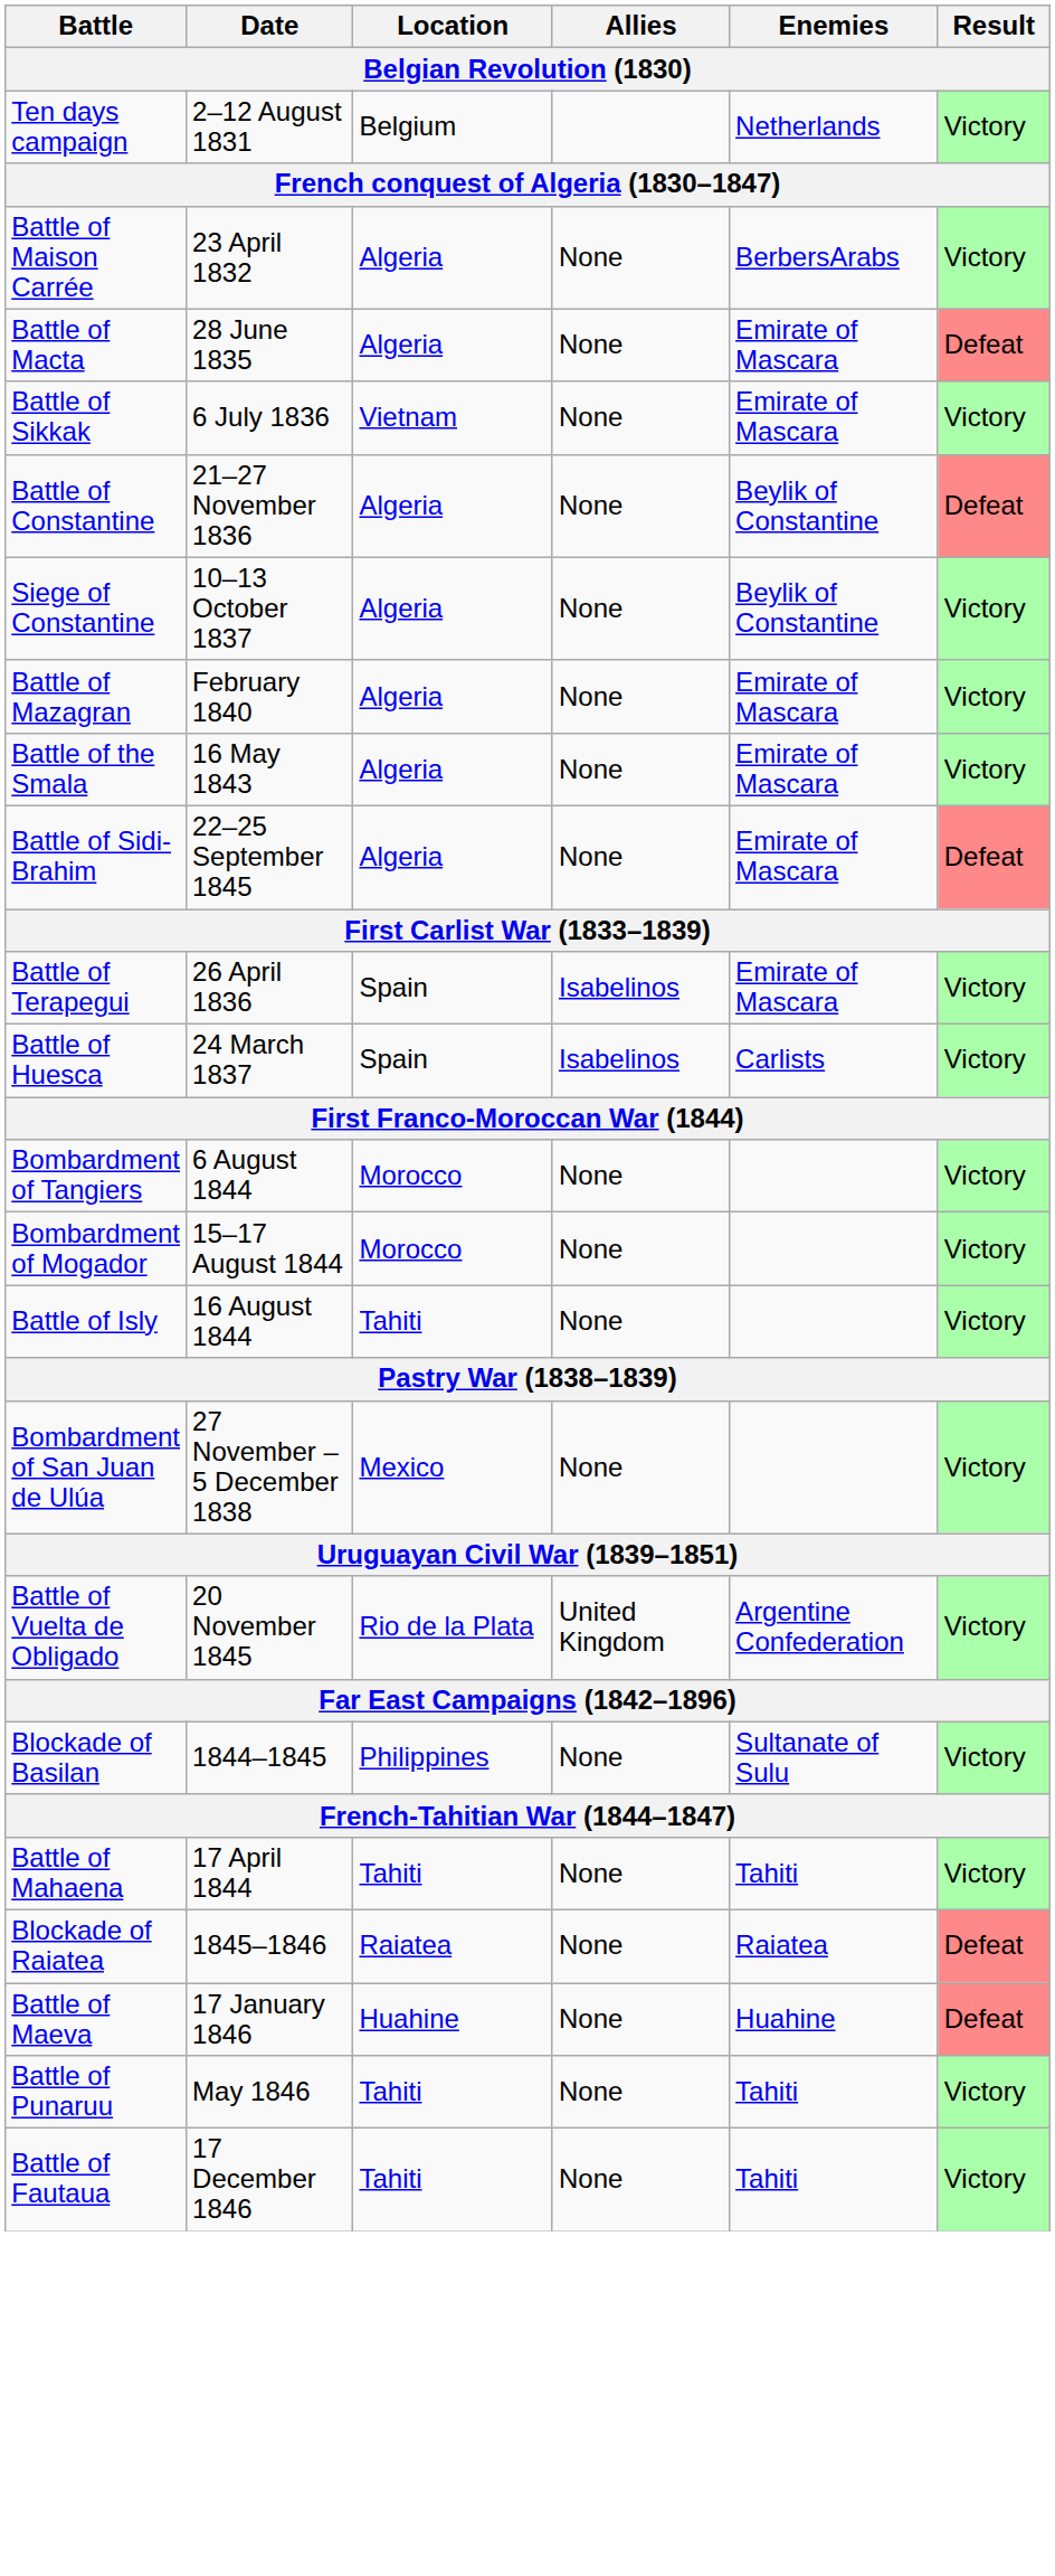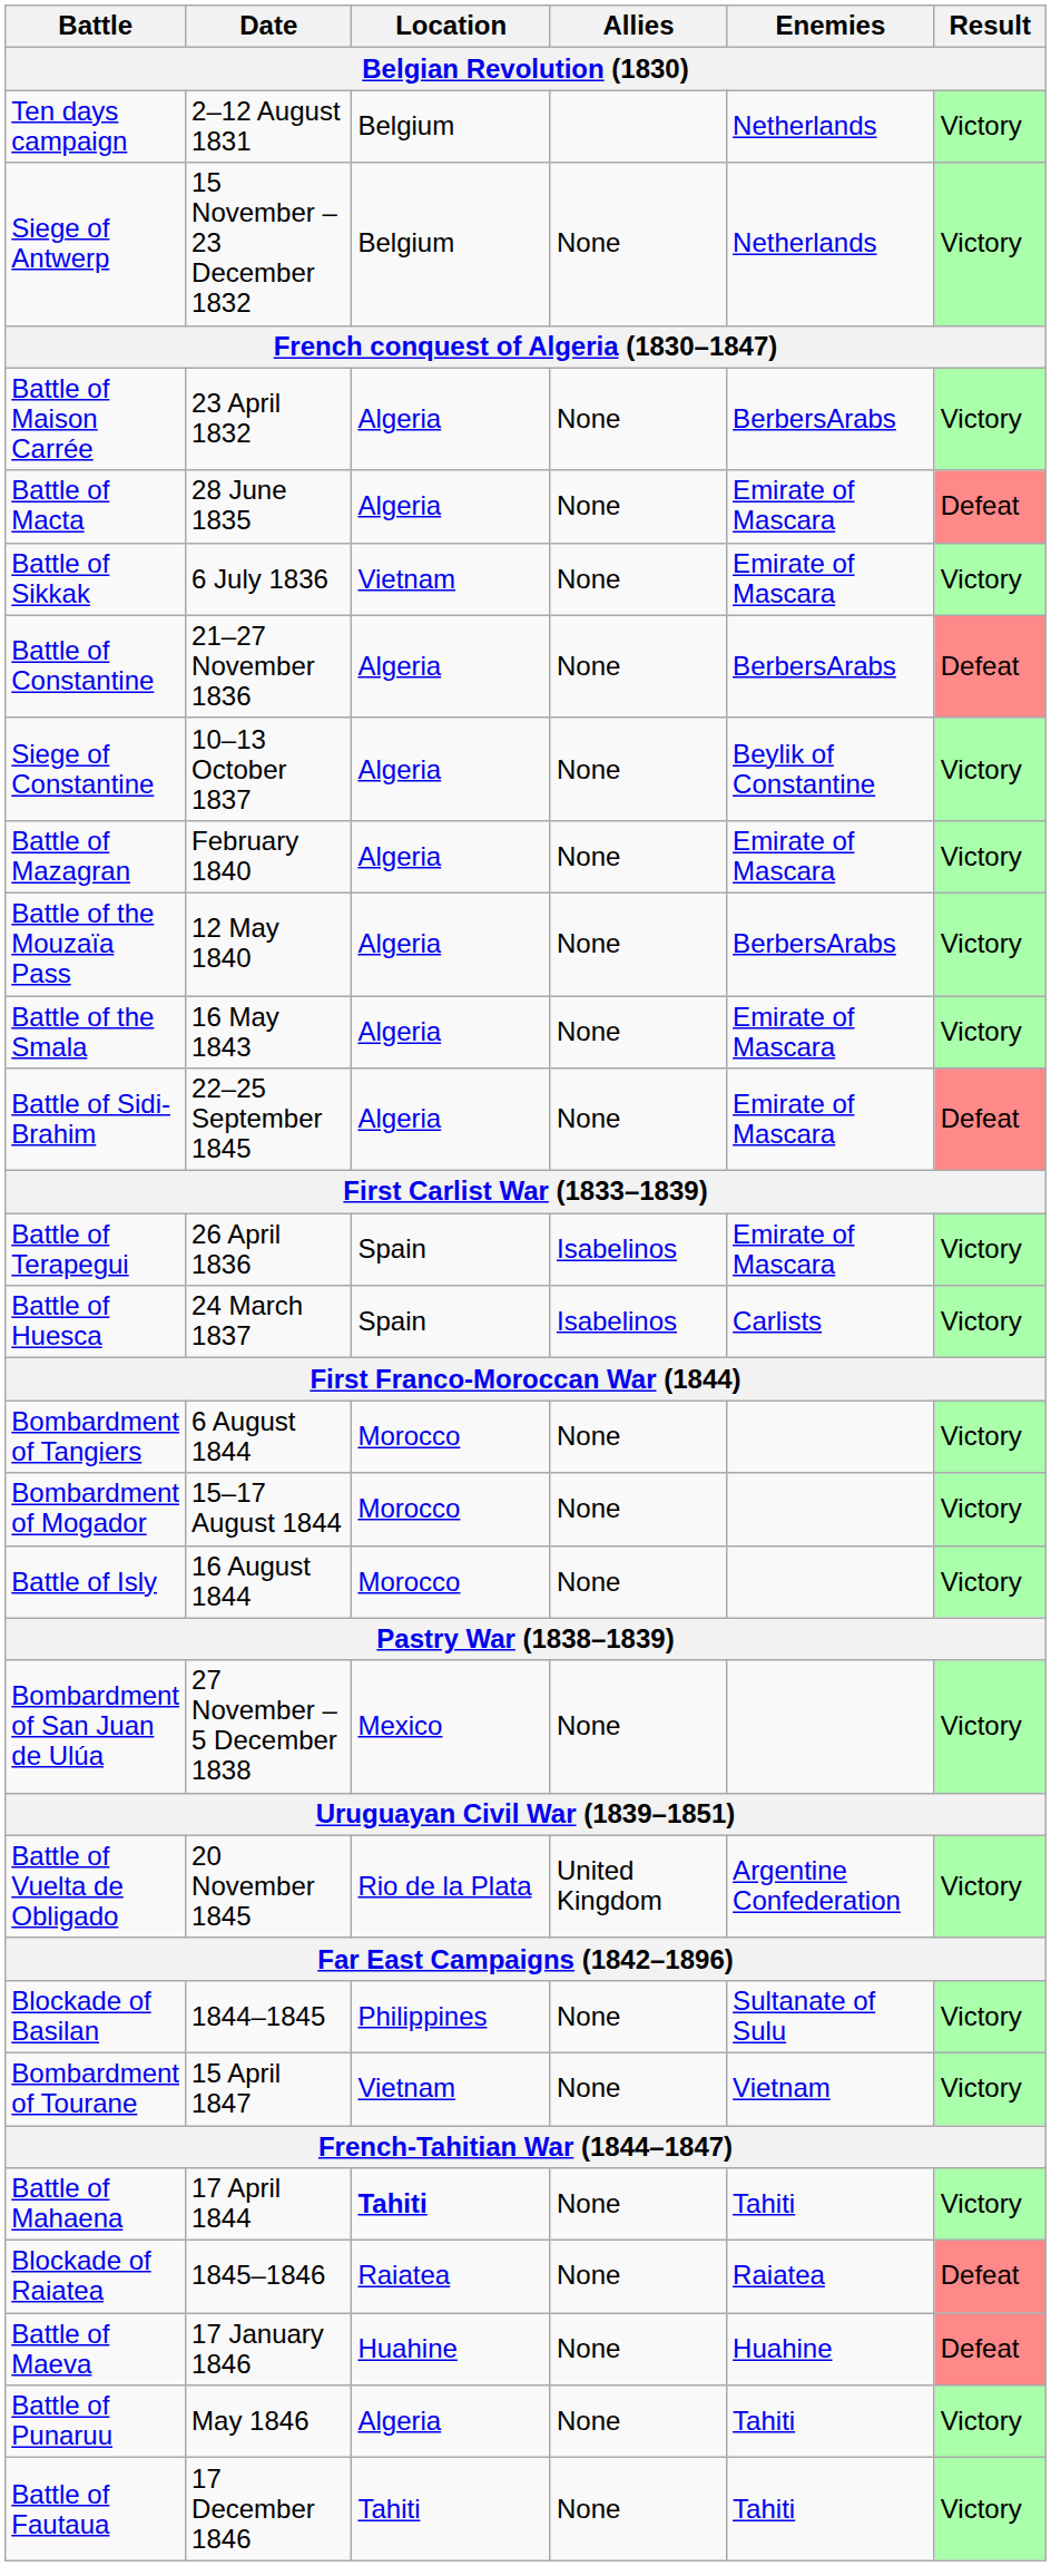+ row: Siege of Antwerp | 15 November – 23 December 1832 | Belgium | None | Netherlands | Victory
Battle of Constantine | Enemies: Beylik of Constantine -> BerbersArabs
+ row: Battle of the Mouzaïa Pass | 12 May 1840 | Algeria | None | BerbersArabs | Victory
Battle of Isly | Location: Tahiti -> Morocco
+ row: Bombardment of Tourane | 15 April 1847 | Vietnam | None | Vietnam | Victory
Battle of Mahaena | Location: normal -> bold
Battle of Punaruu | Location: Tahiti -> Algeria
